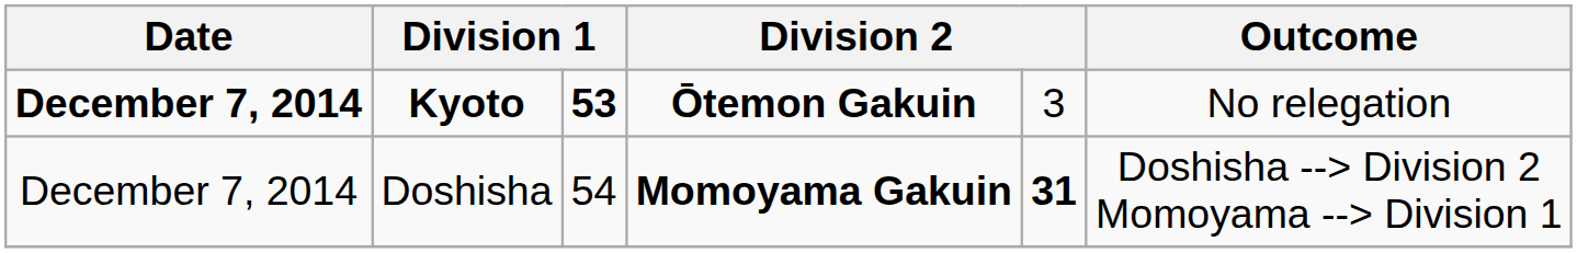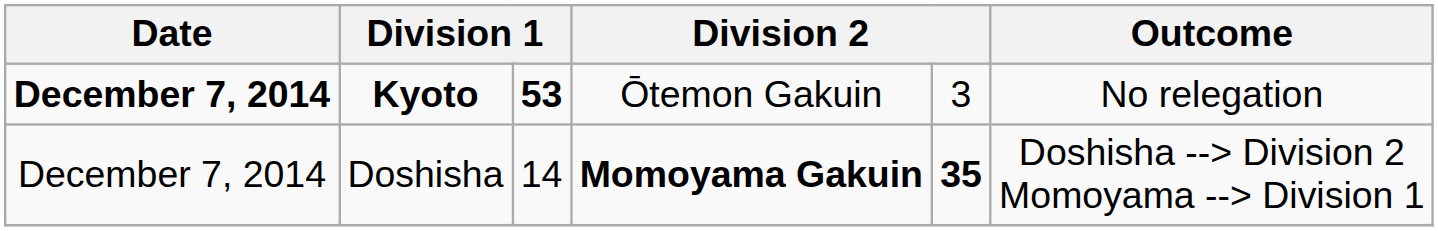Kyoto | column 4: bold -> normal
Doshisha | column 3: 54 -> 14
Doshisha | column 5: 31 -> 35
